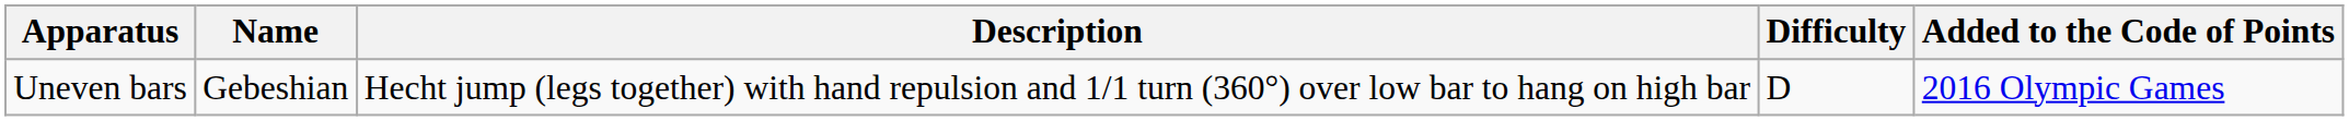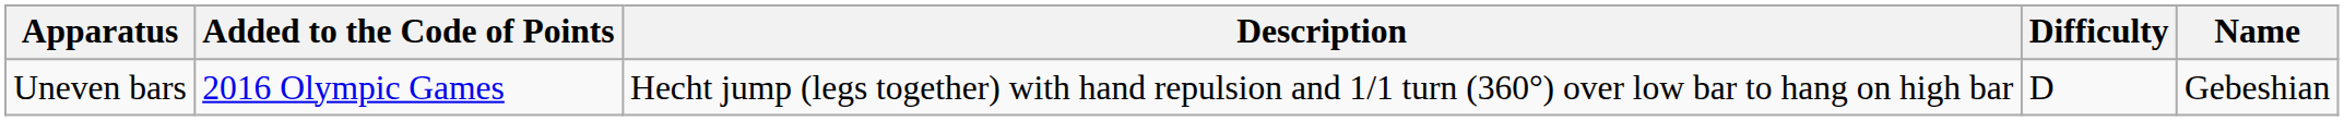columns swapped: Name <-> Added to the Code of Points
